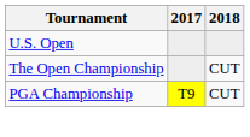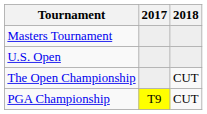+ row: Masters Tournament
